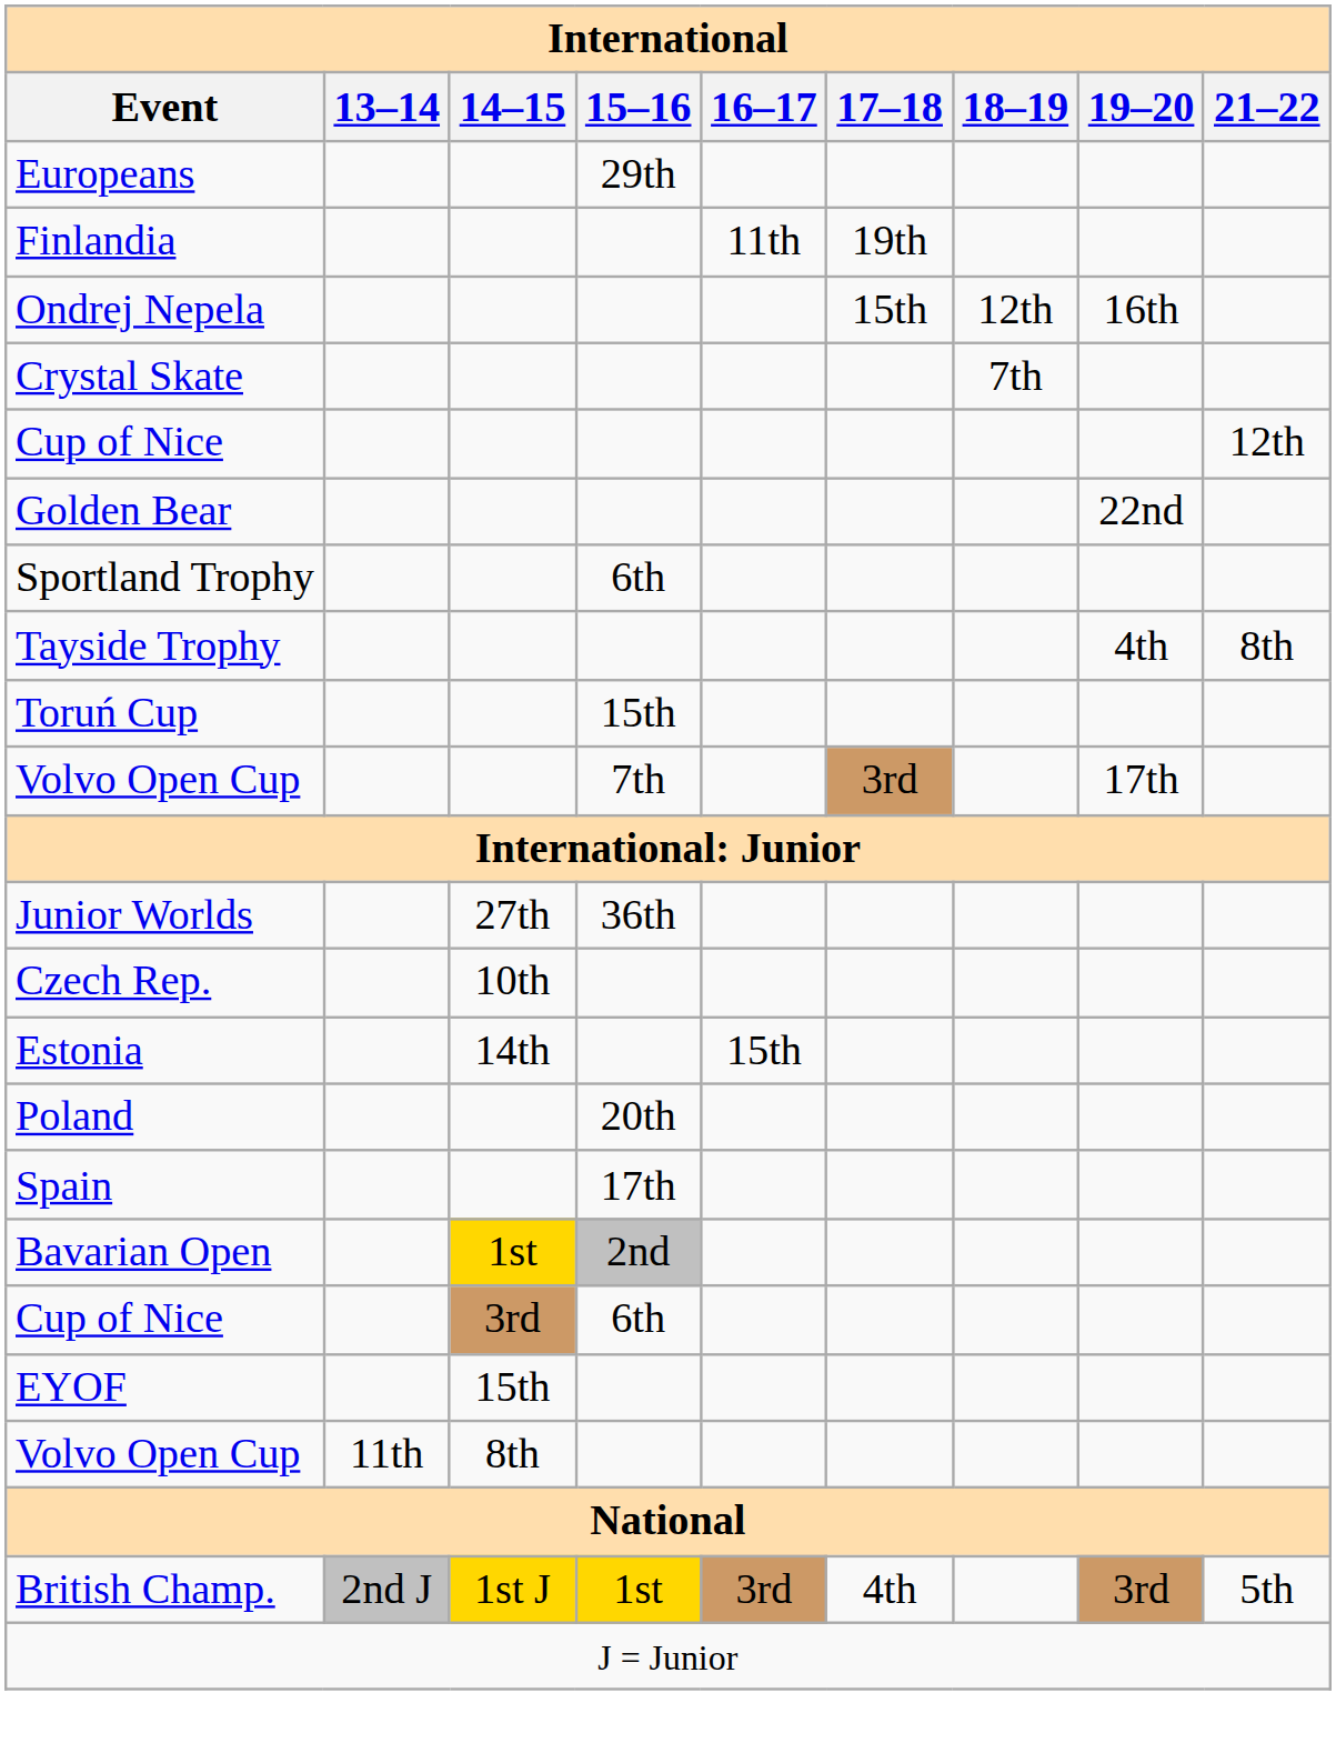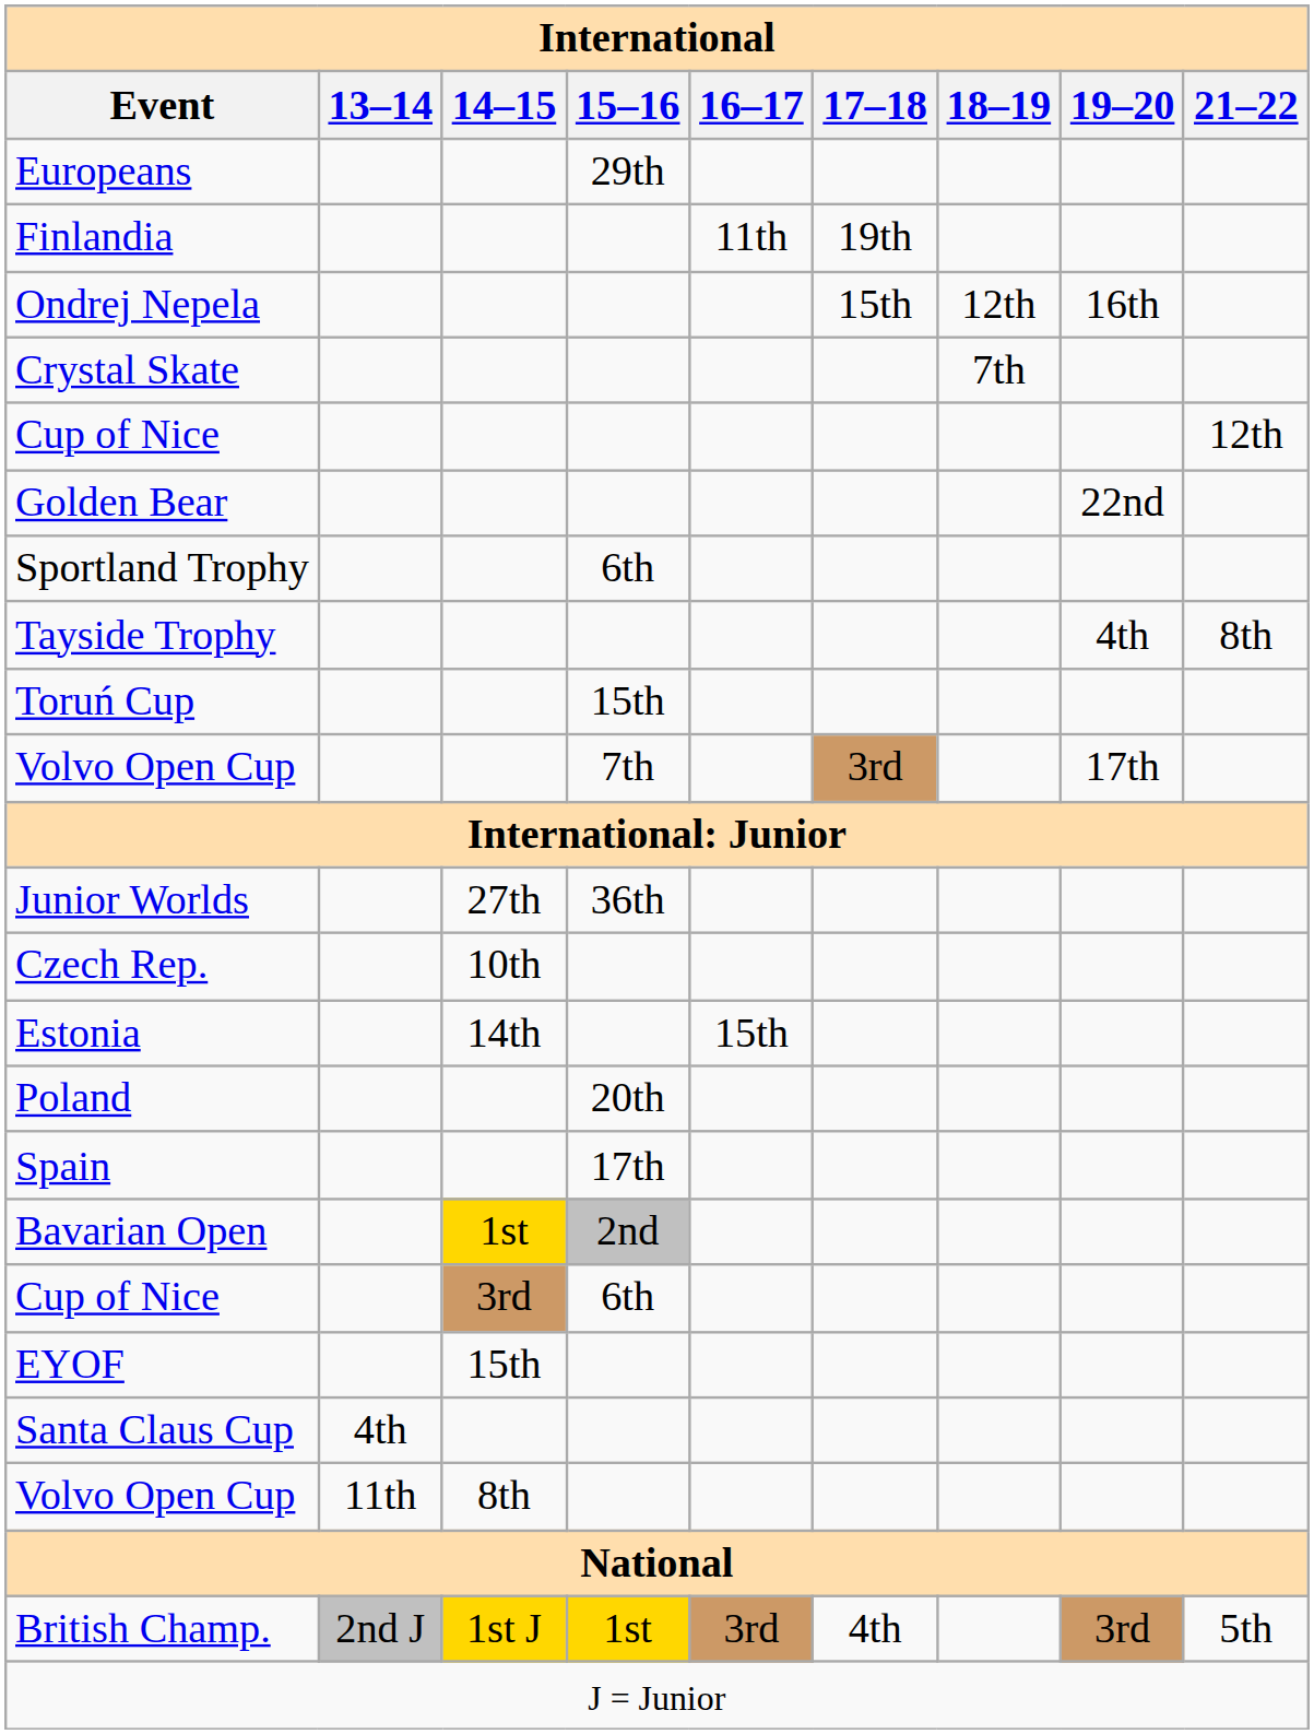+ row: Santa Claus Cup | 4th
